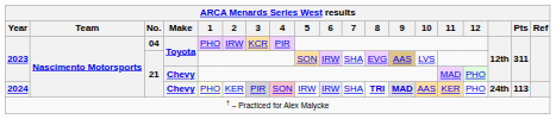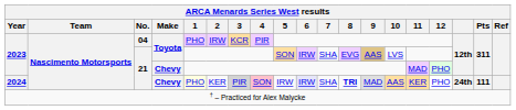2024 | ARCA Menards Series West results / 9: bold -> normal
2024 | ARCA Menards Series West results / Pts: 113 -> 111
